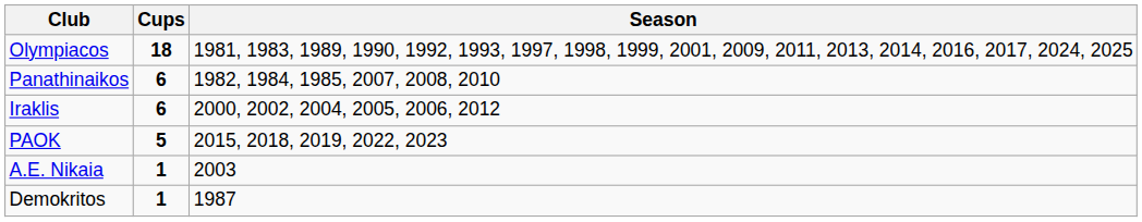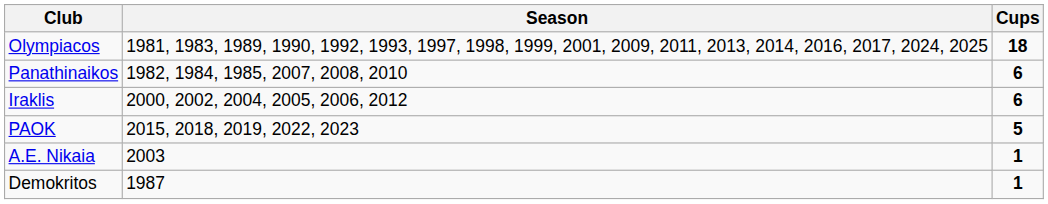columns swapped: Cups <-> Season
